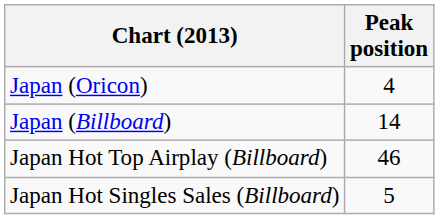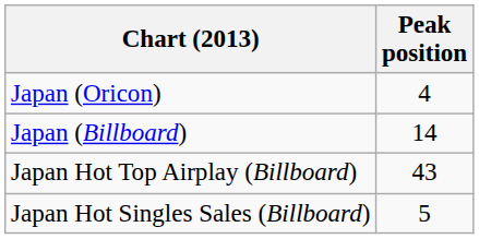Japan Hot Top Airplay (Billboard) | Peak position: 46 -> 43
